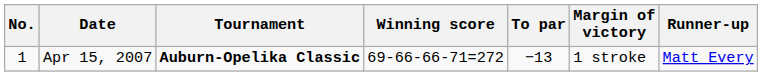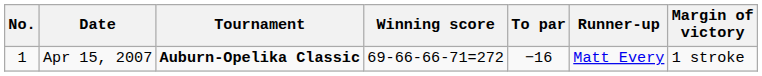columns swapped: Margin of victory <-> Runner-up
Apr 15, 2007 | To par: −13 -> −16
